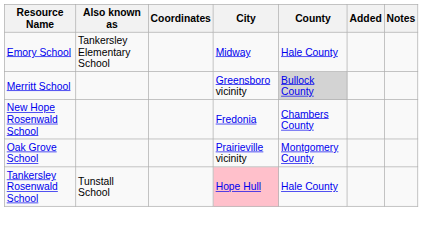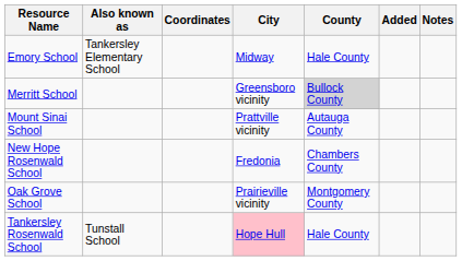+ row: Mount Sinai School | Prattville vicinity | Autauga County
